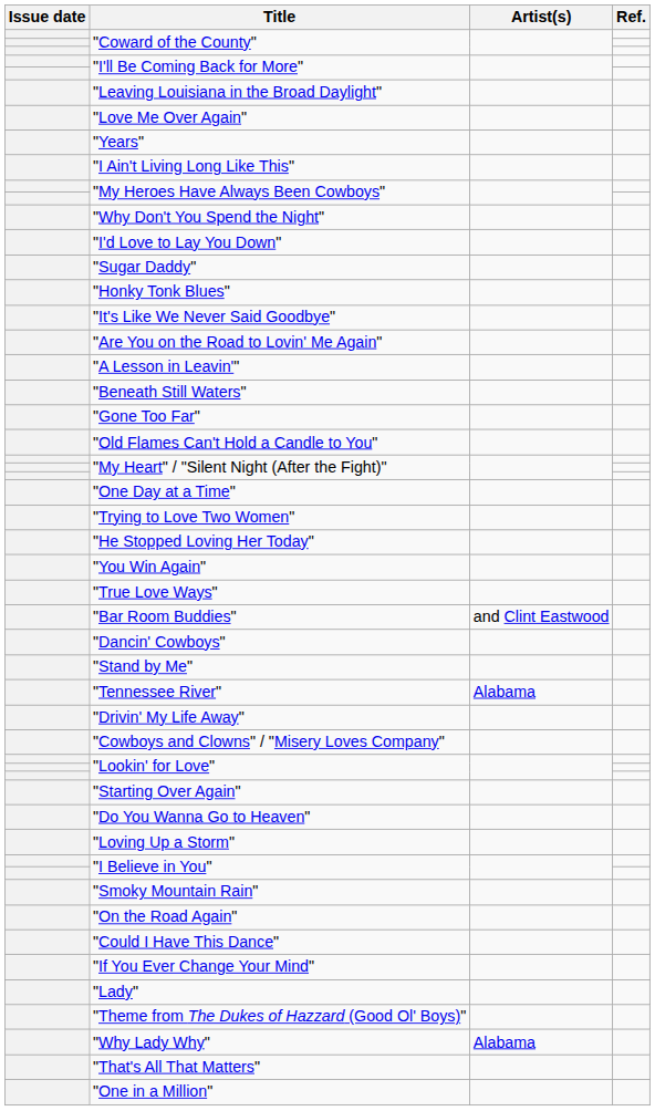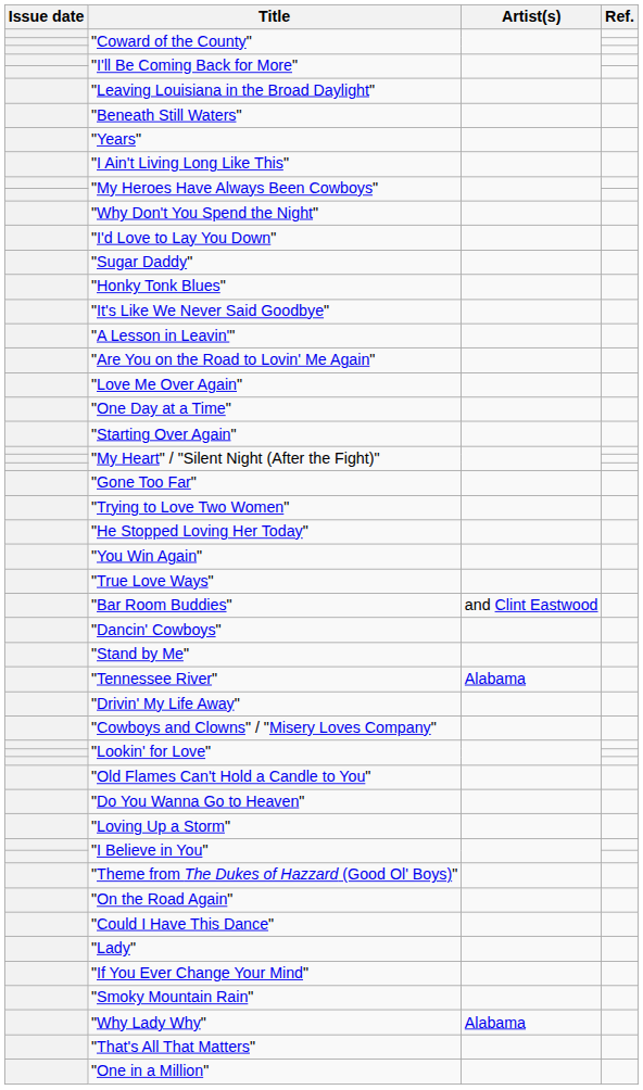rows swapped: "Love Me Over Again" <-> "Beneath Still Waters"
rows swapped: "A Lesson in Leavin'" <-> "Are You on the Road to Lovin' Me Again"
rows swapped: "Gone Too Far" <-> "One Day at a Time"
rows swapped: "Starting Over Again" <-> "Old Flames Can't Hold a Candle to You"
rows swapped: "Theme from The Dukes of Hazzard (Good Ol' Boys)" <-> "Smoky Mountain Rain"
rows swapped: "Lady" <-> "If You Ever Change Your Mind"
